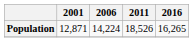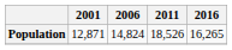Population | 2006: 14,224 -> 14,824
